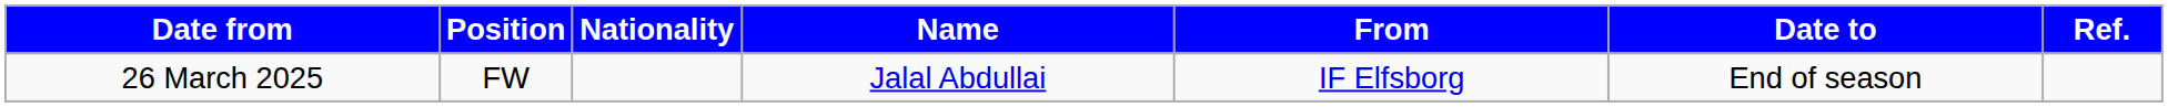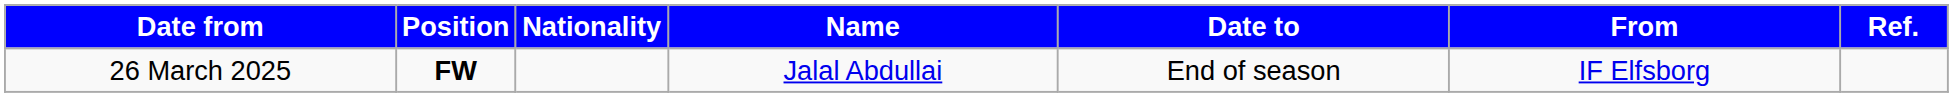columns swapped: From <-> Date to
26 March 2025 | Position: normal -> bold
